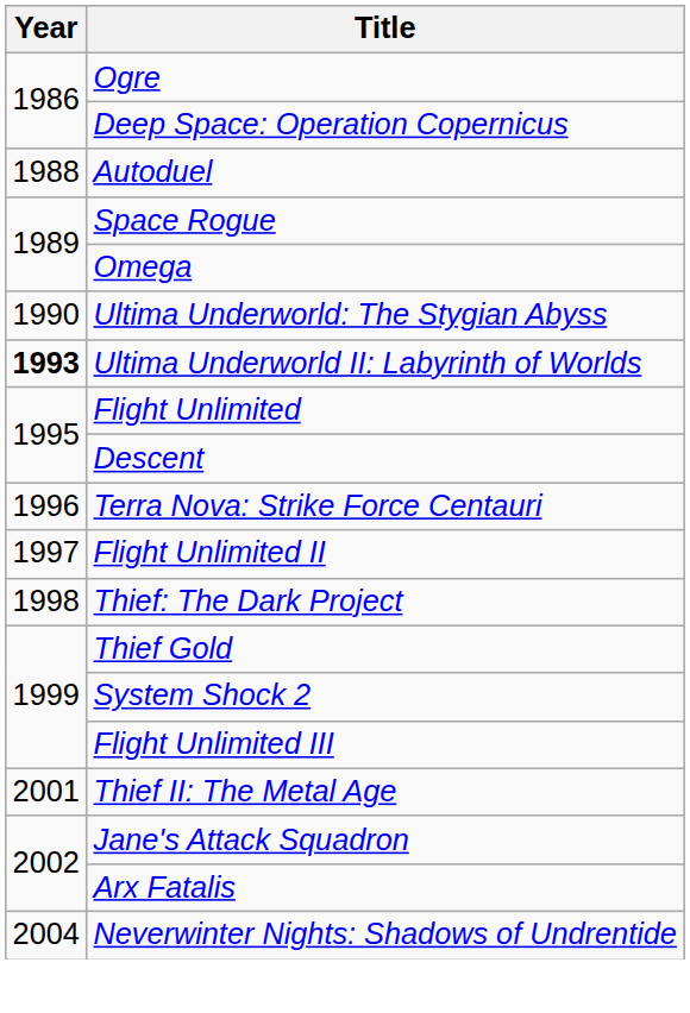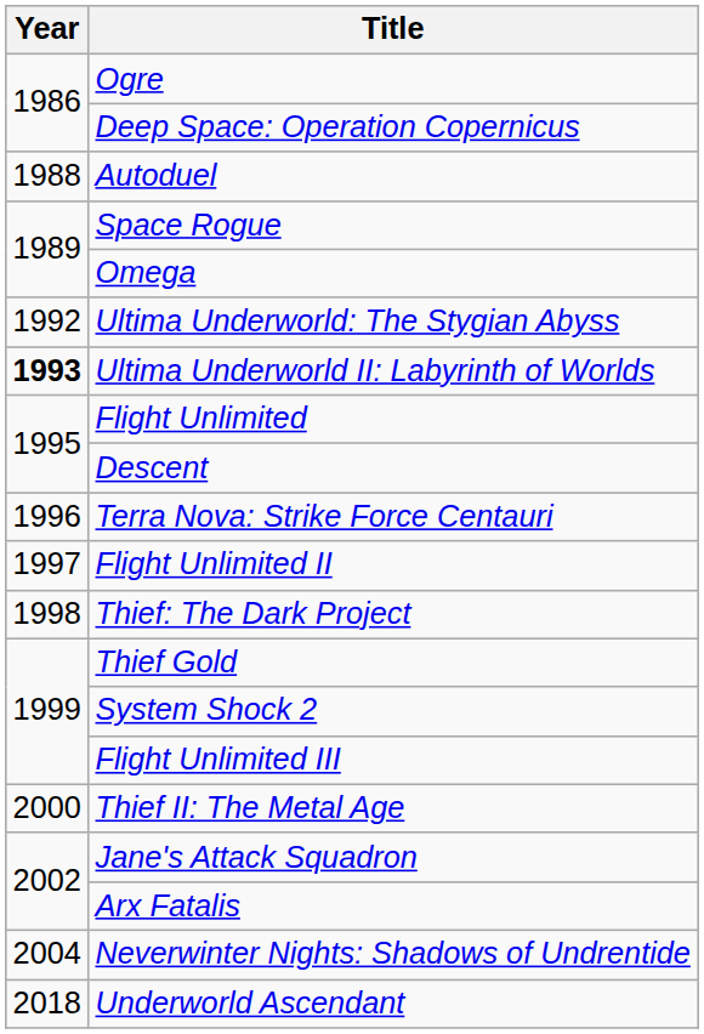Ultima Underworld: The Stygian Abyss | Year: 1990 -> 1992
Thief II: The Metal Age | Year: 2001 -> 2000
+ row: 2018 | Underworld Ascendant
